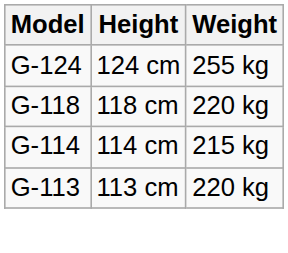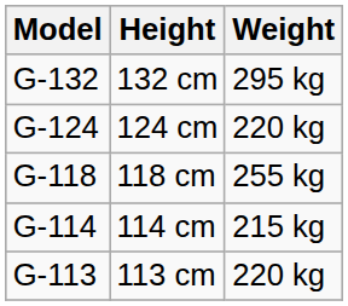+ row: G-132 | 132 cm | 295 kg
124 cm | Weight: 255 kg -> 220 kg
118 cm | Weight: 220 kg -> 255 kg
